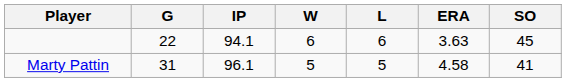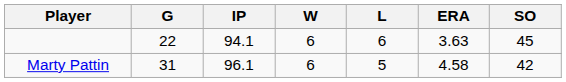Marty Pattin | W: 5 -> 6
Marty Pattin | SO: 41 -> 42
